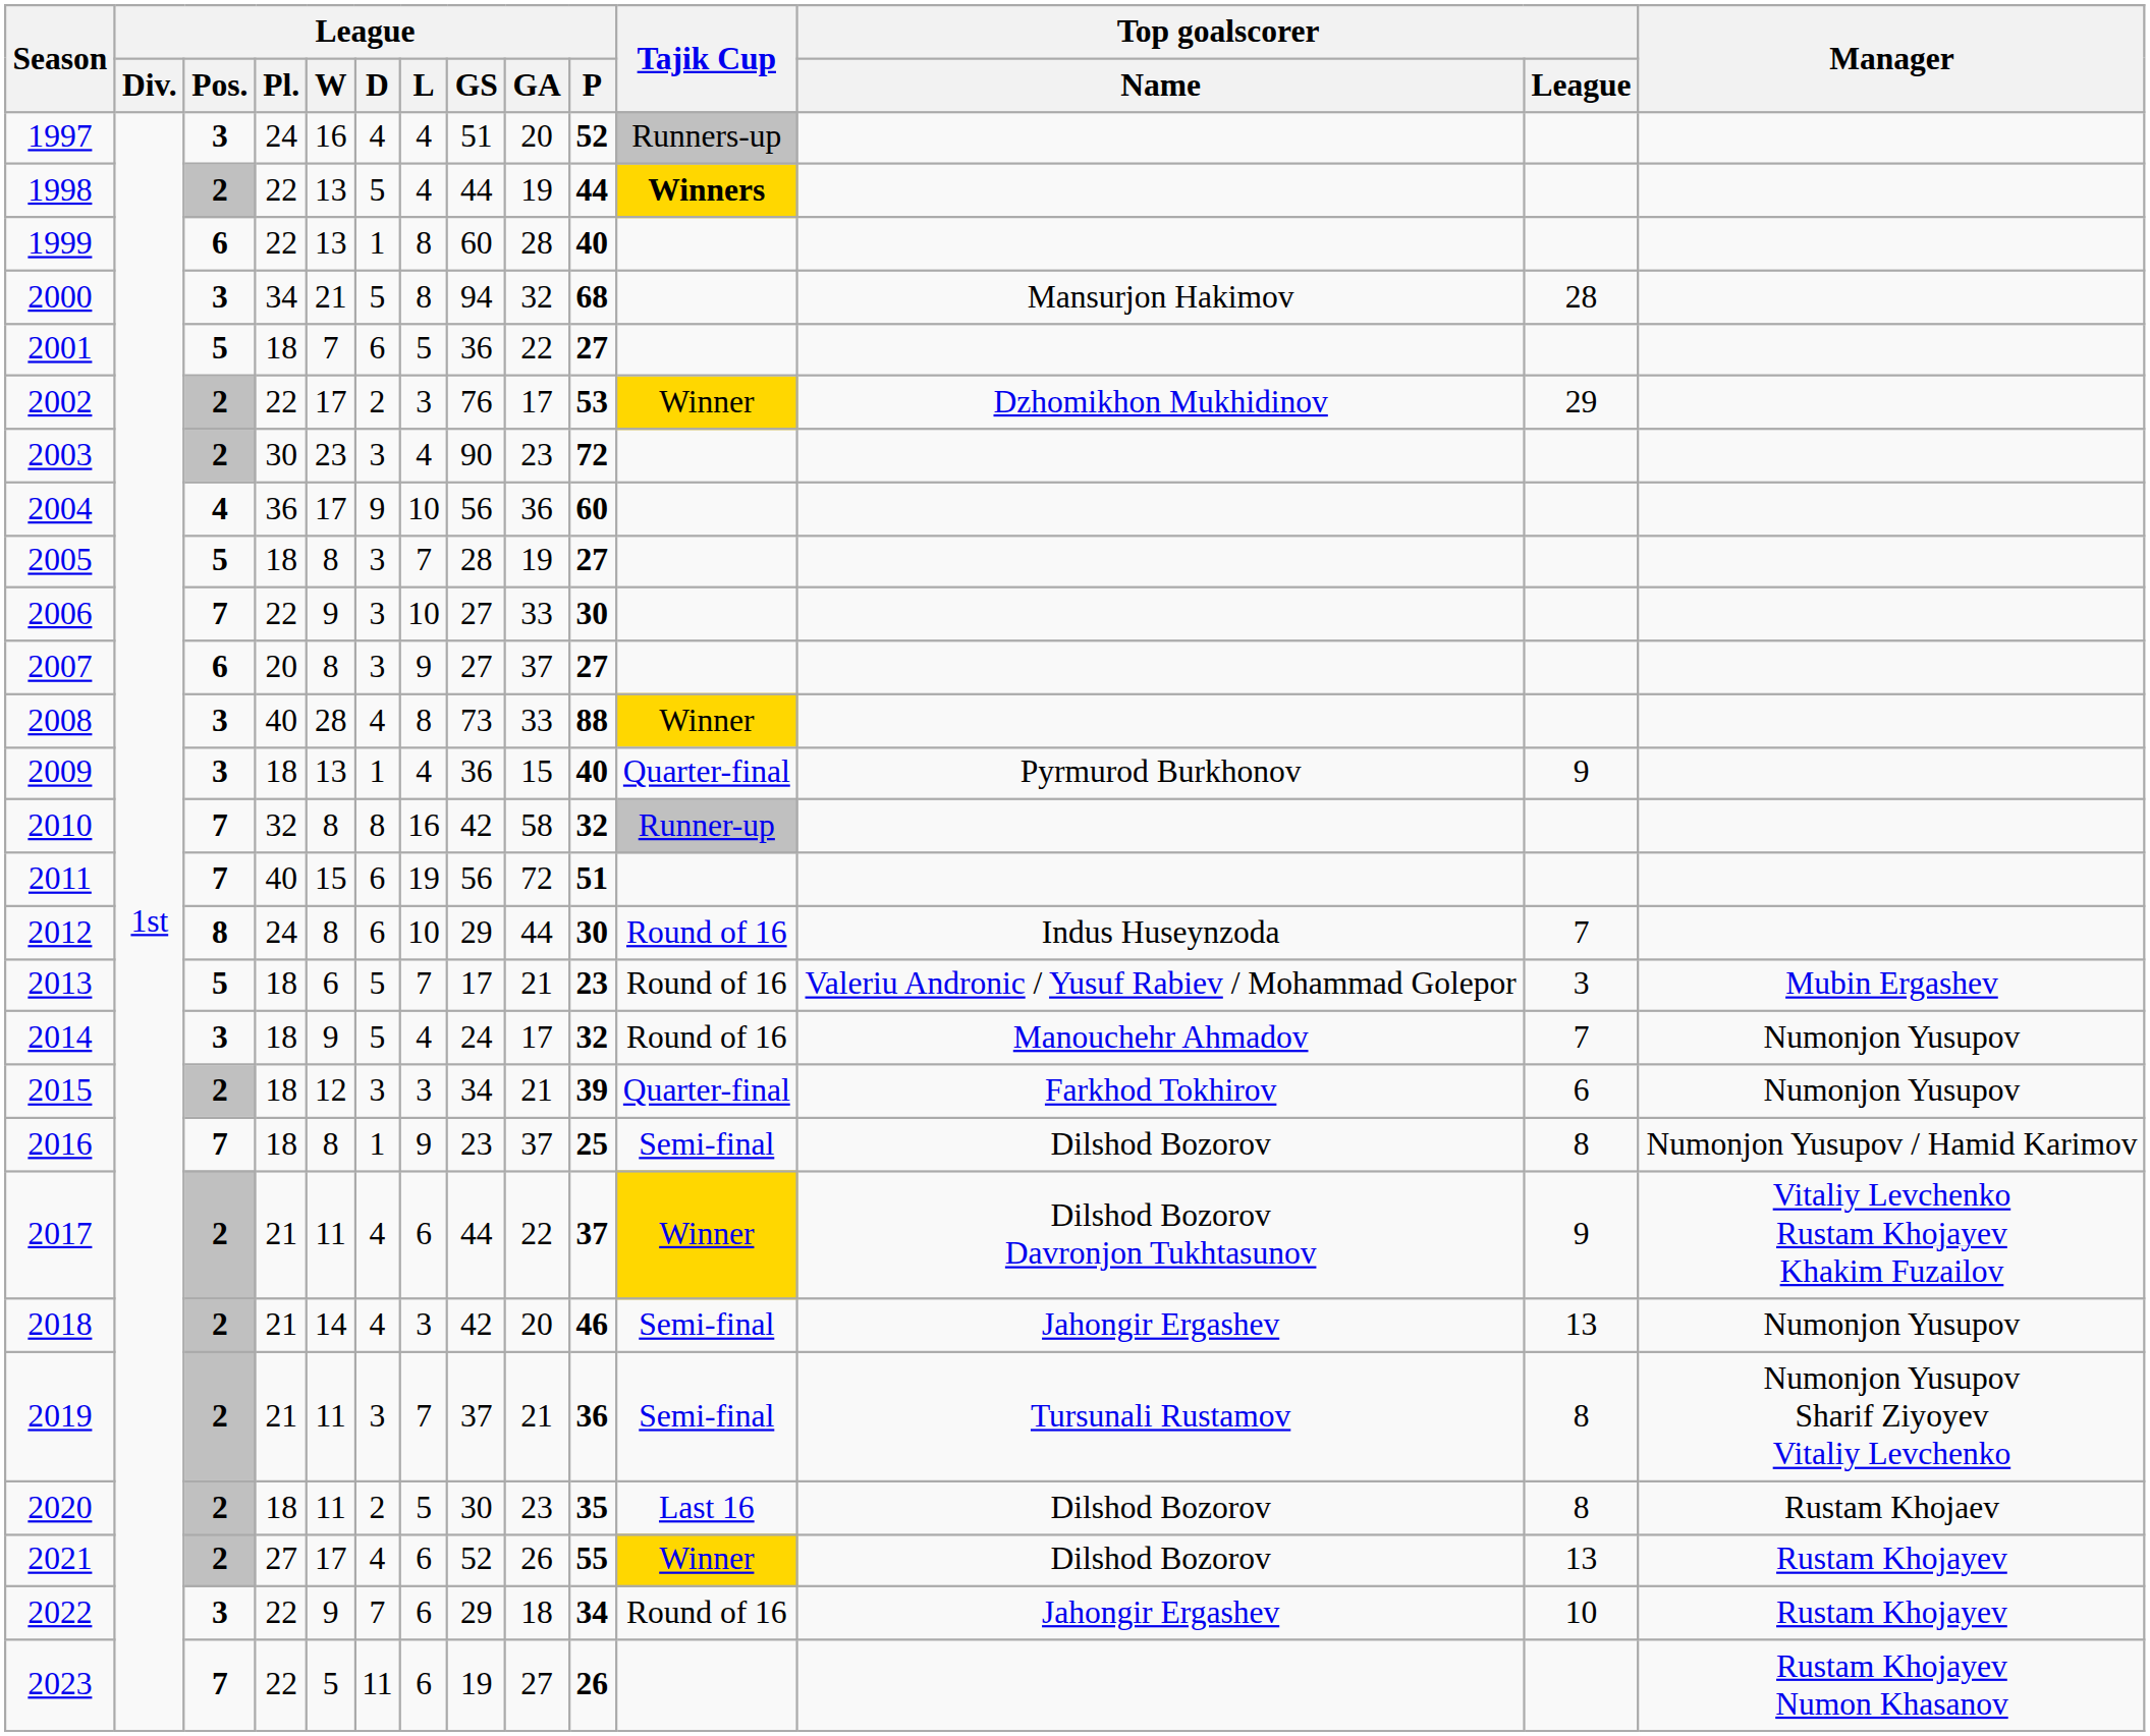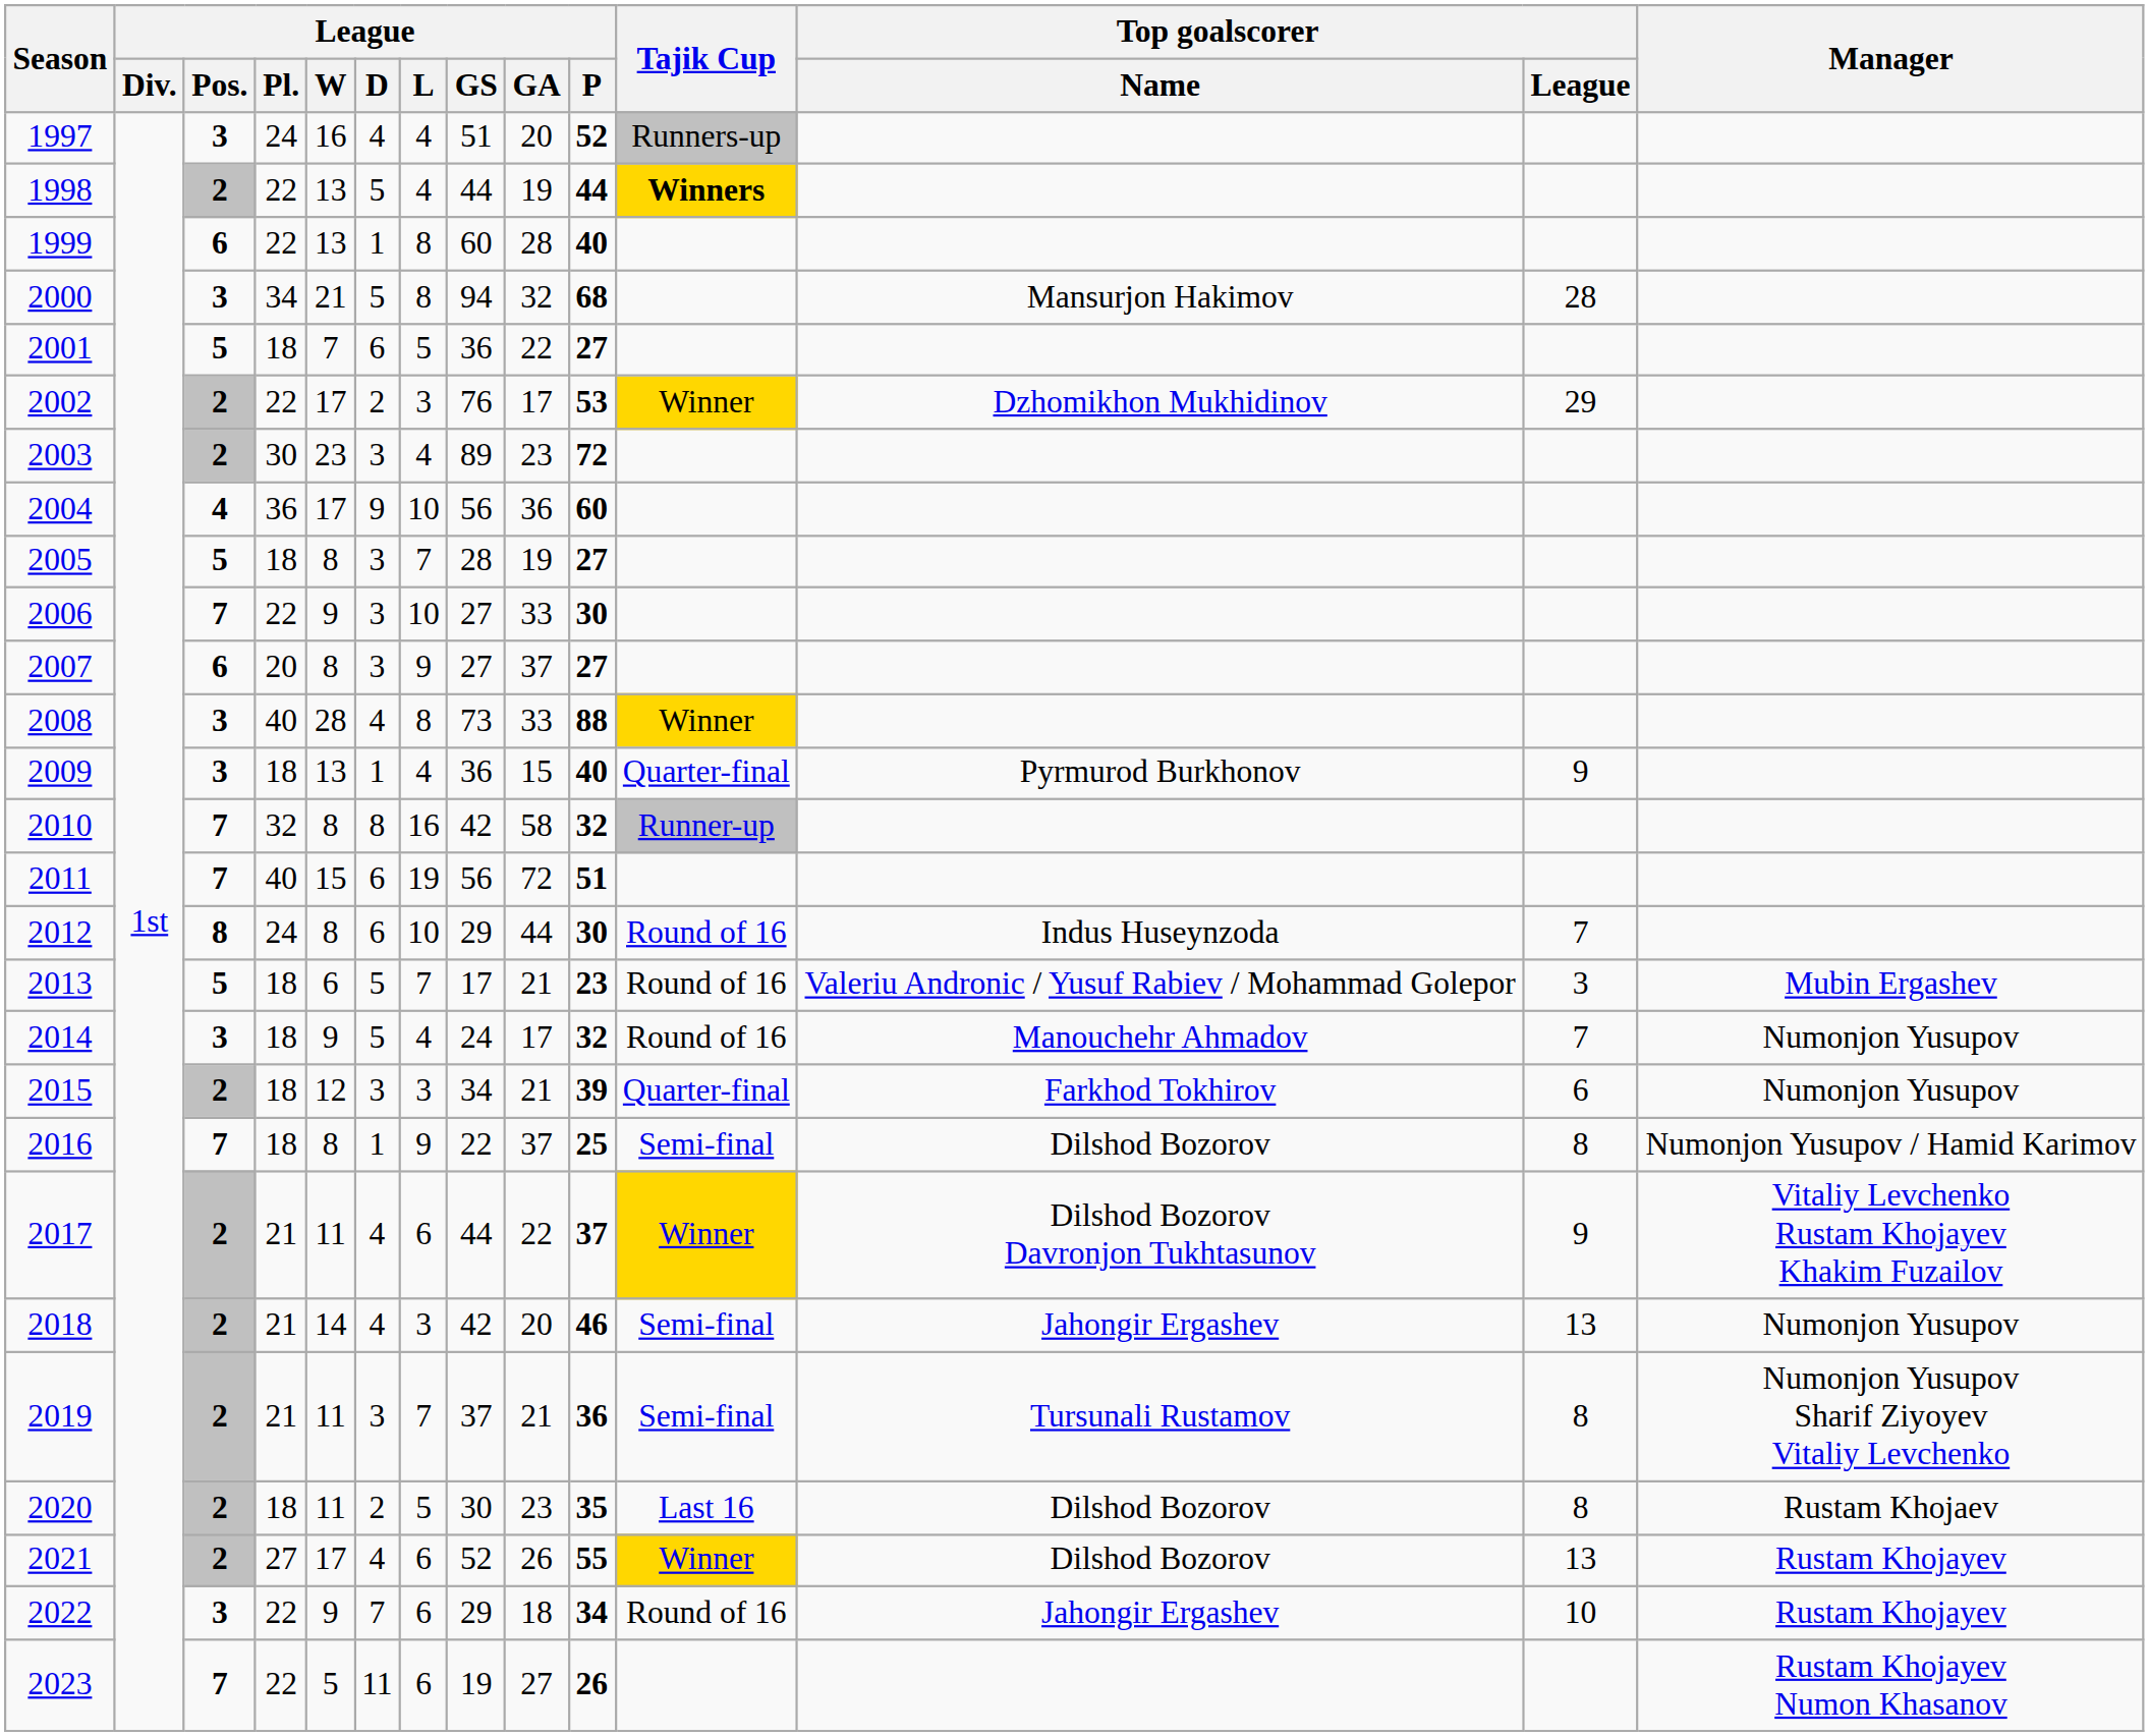2003 | League / GS: 90 -> 89
2016 | League / GS: 23 -> 22
